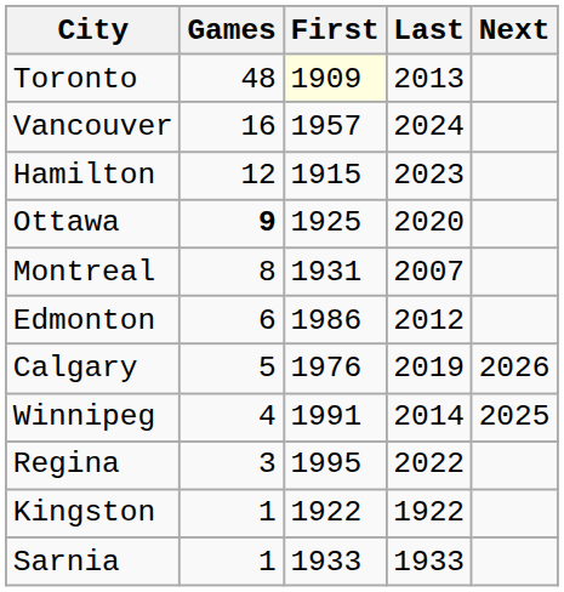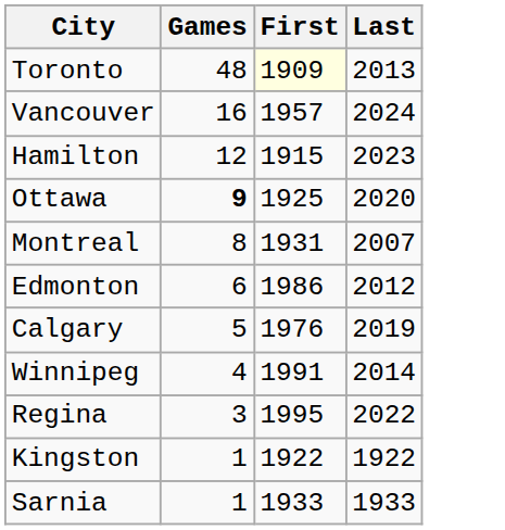- column: Next | 2026 | 2025
